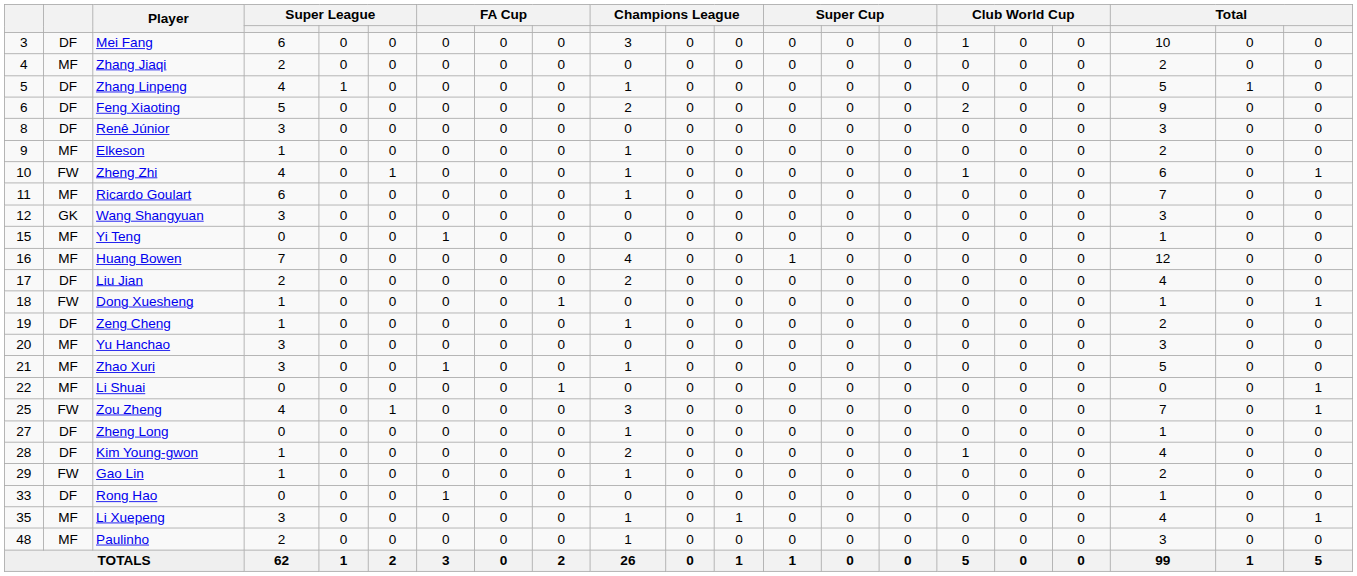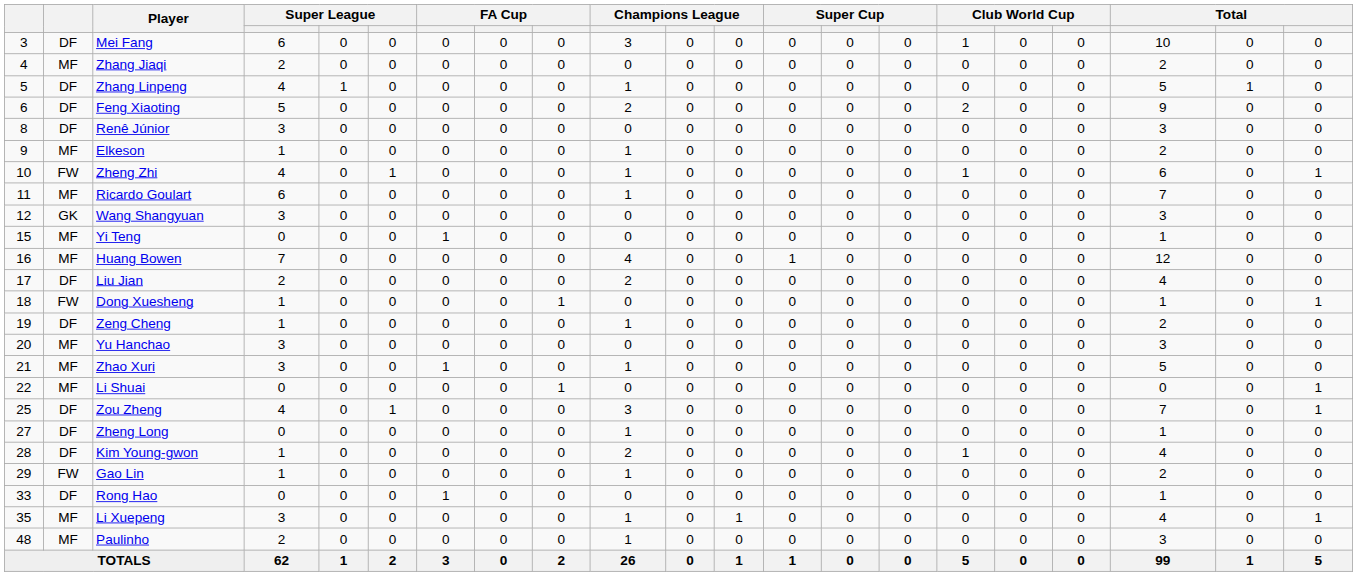Zou Zheng | column 2: FW -> DF
